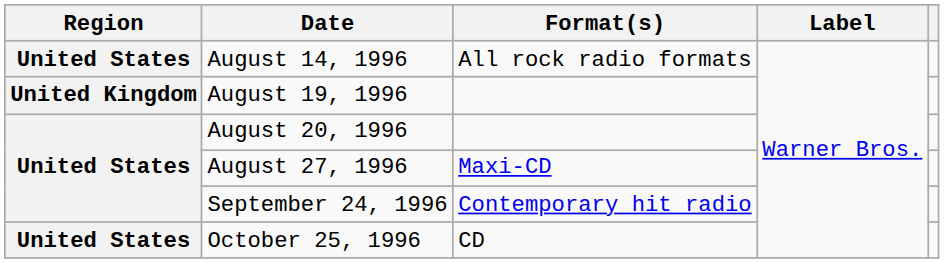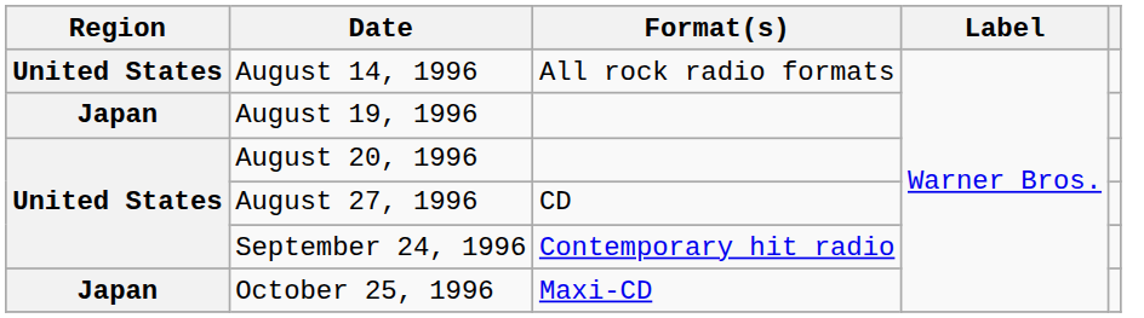August 19, 1996 | Region: United Kingdom -> Japan
August 27, 1996 | Format(s): Maxi-CD -> CD
October 25, 1996 | Region: United States -> Japan
October 25, 1996 | Format(s): CD -> Maxi-CD
